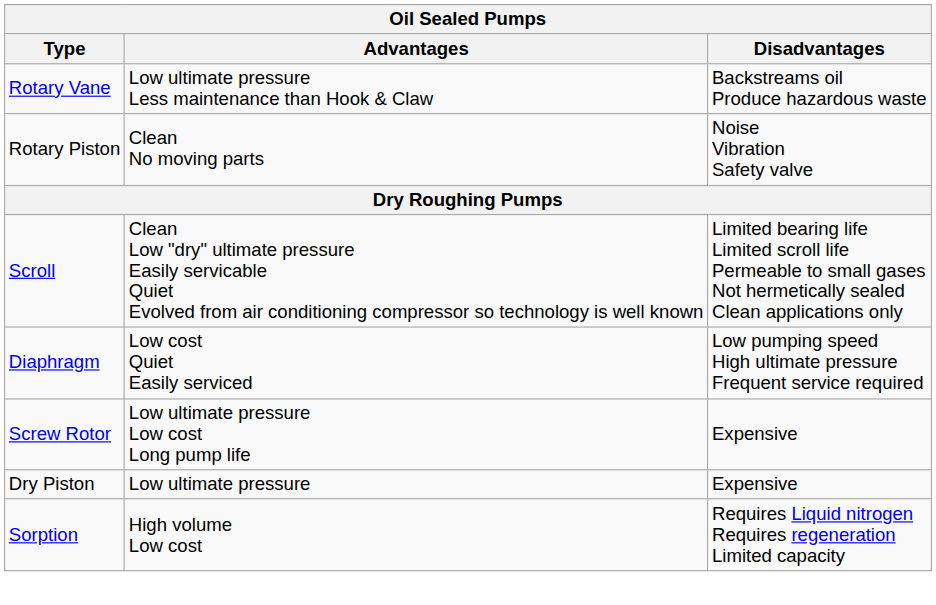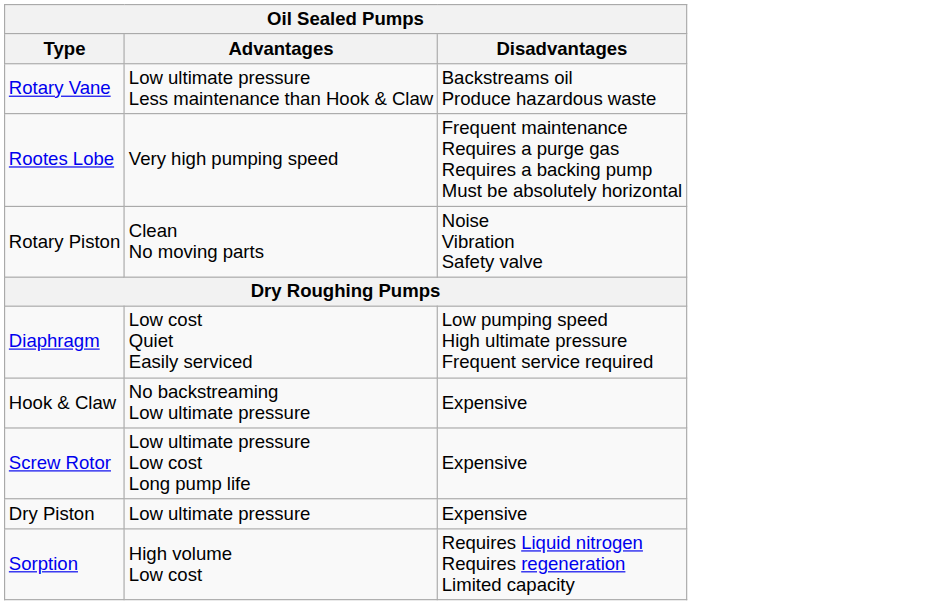+ row: Rootes Lobe | Very high pumping speed | Frequent maintenance Requires a purge gas Requires a backing pump Must be absolutely horizontal
- row: Scroll | Clean Low "dry" ultimate pressure Easily servicable Quiet Evolved from air conditioning compressor so technology is well known | Limited bearing life Limited scroll life Permeable to small gases Not hermetically sealed Clean applications only
+ row: Hook & Claw | No backstreaming Low ultimate pressure | Expensive
